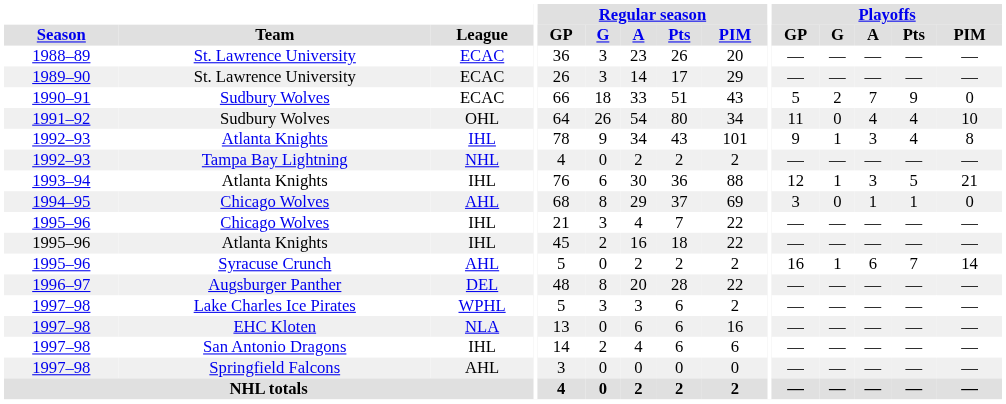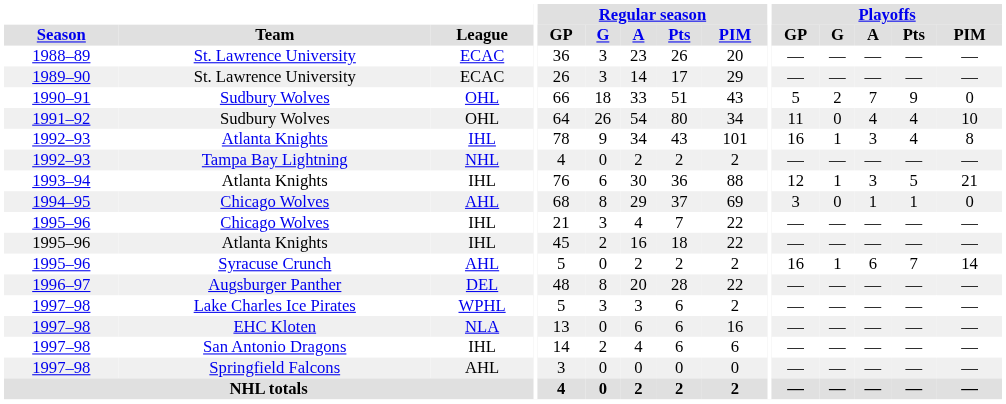1990–91 / Sudbury Wolves | League: ECAC -> OHL
1992–93 / Atlanta Knights | Playoffs / GP: 9 -> 16
